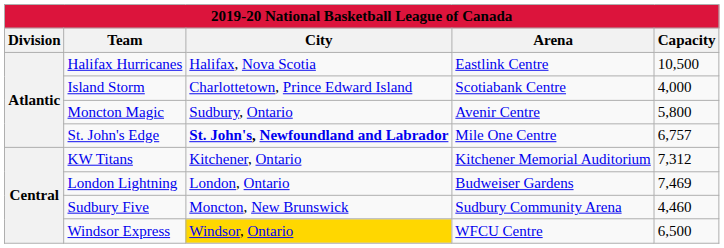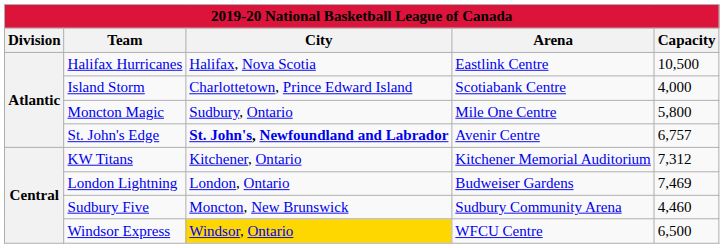Moncton Magic | Arena: Avenir Centre -> Mile One Centre
St. John's Edge | Arena: Mile One Centre -> Avenir Centre
